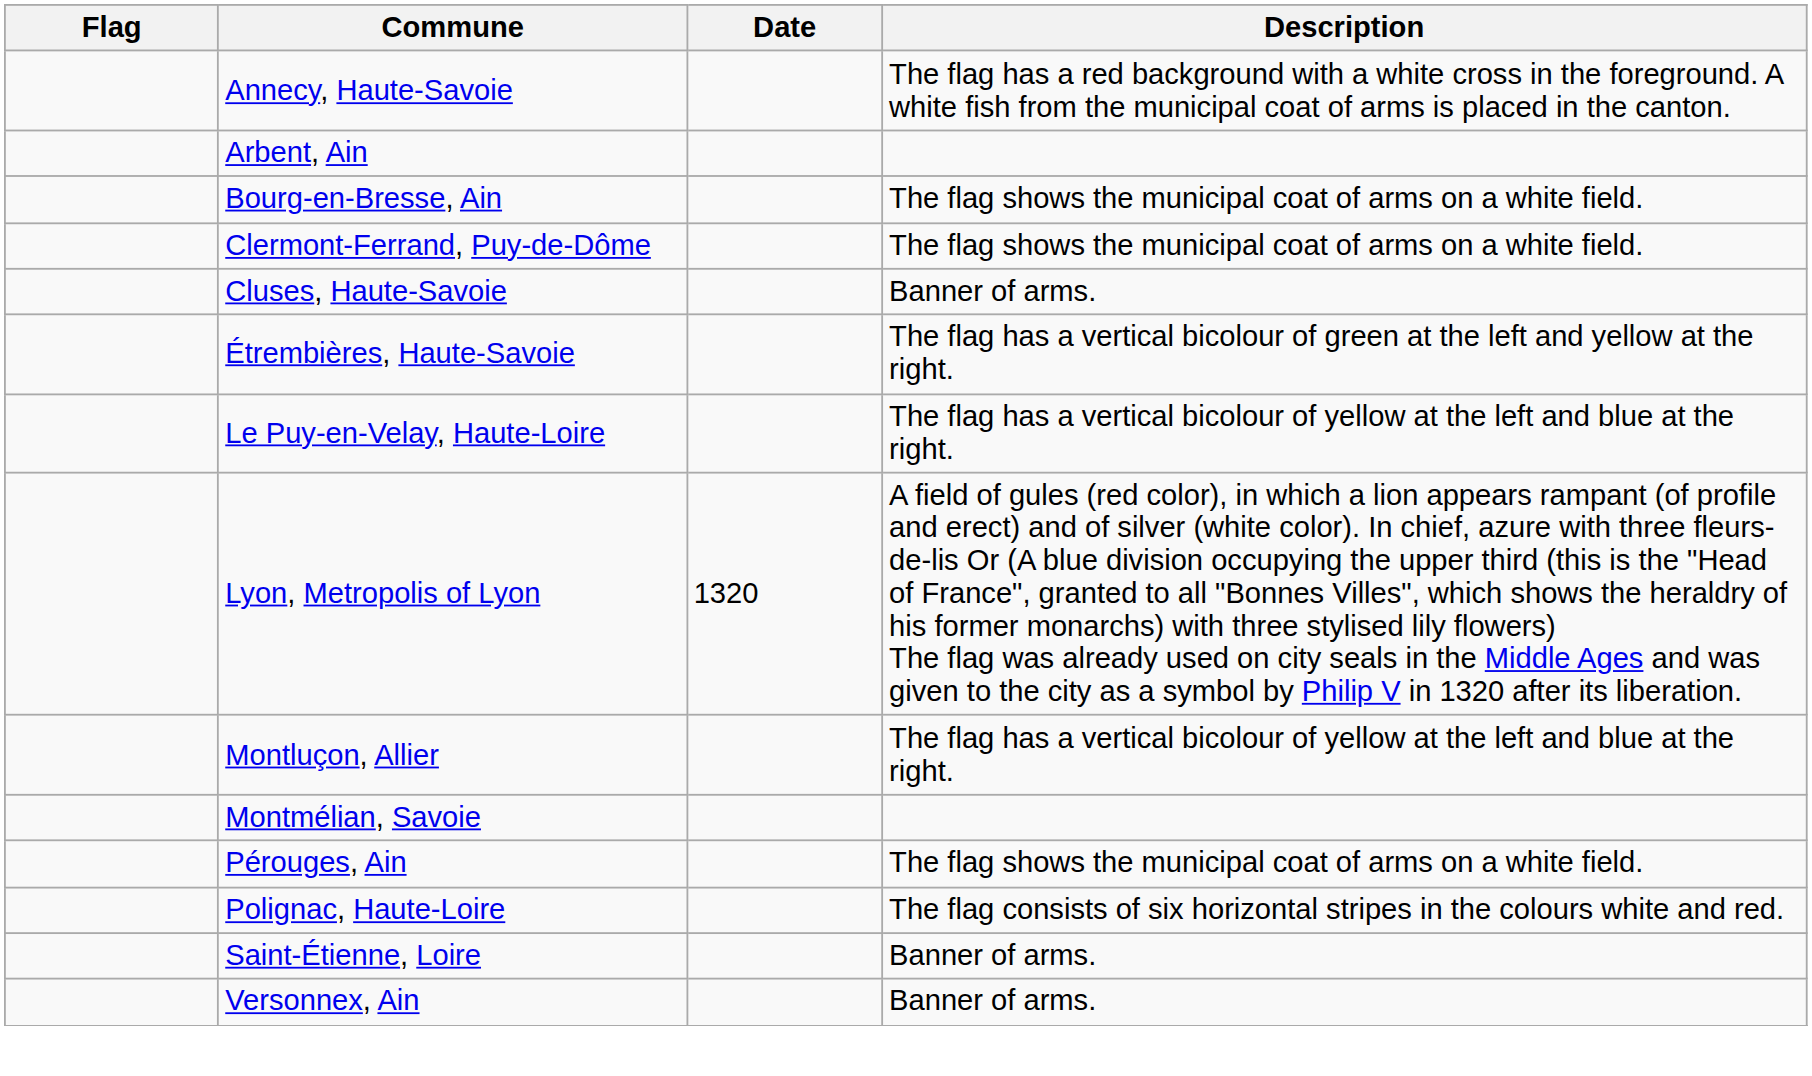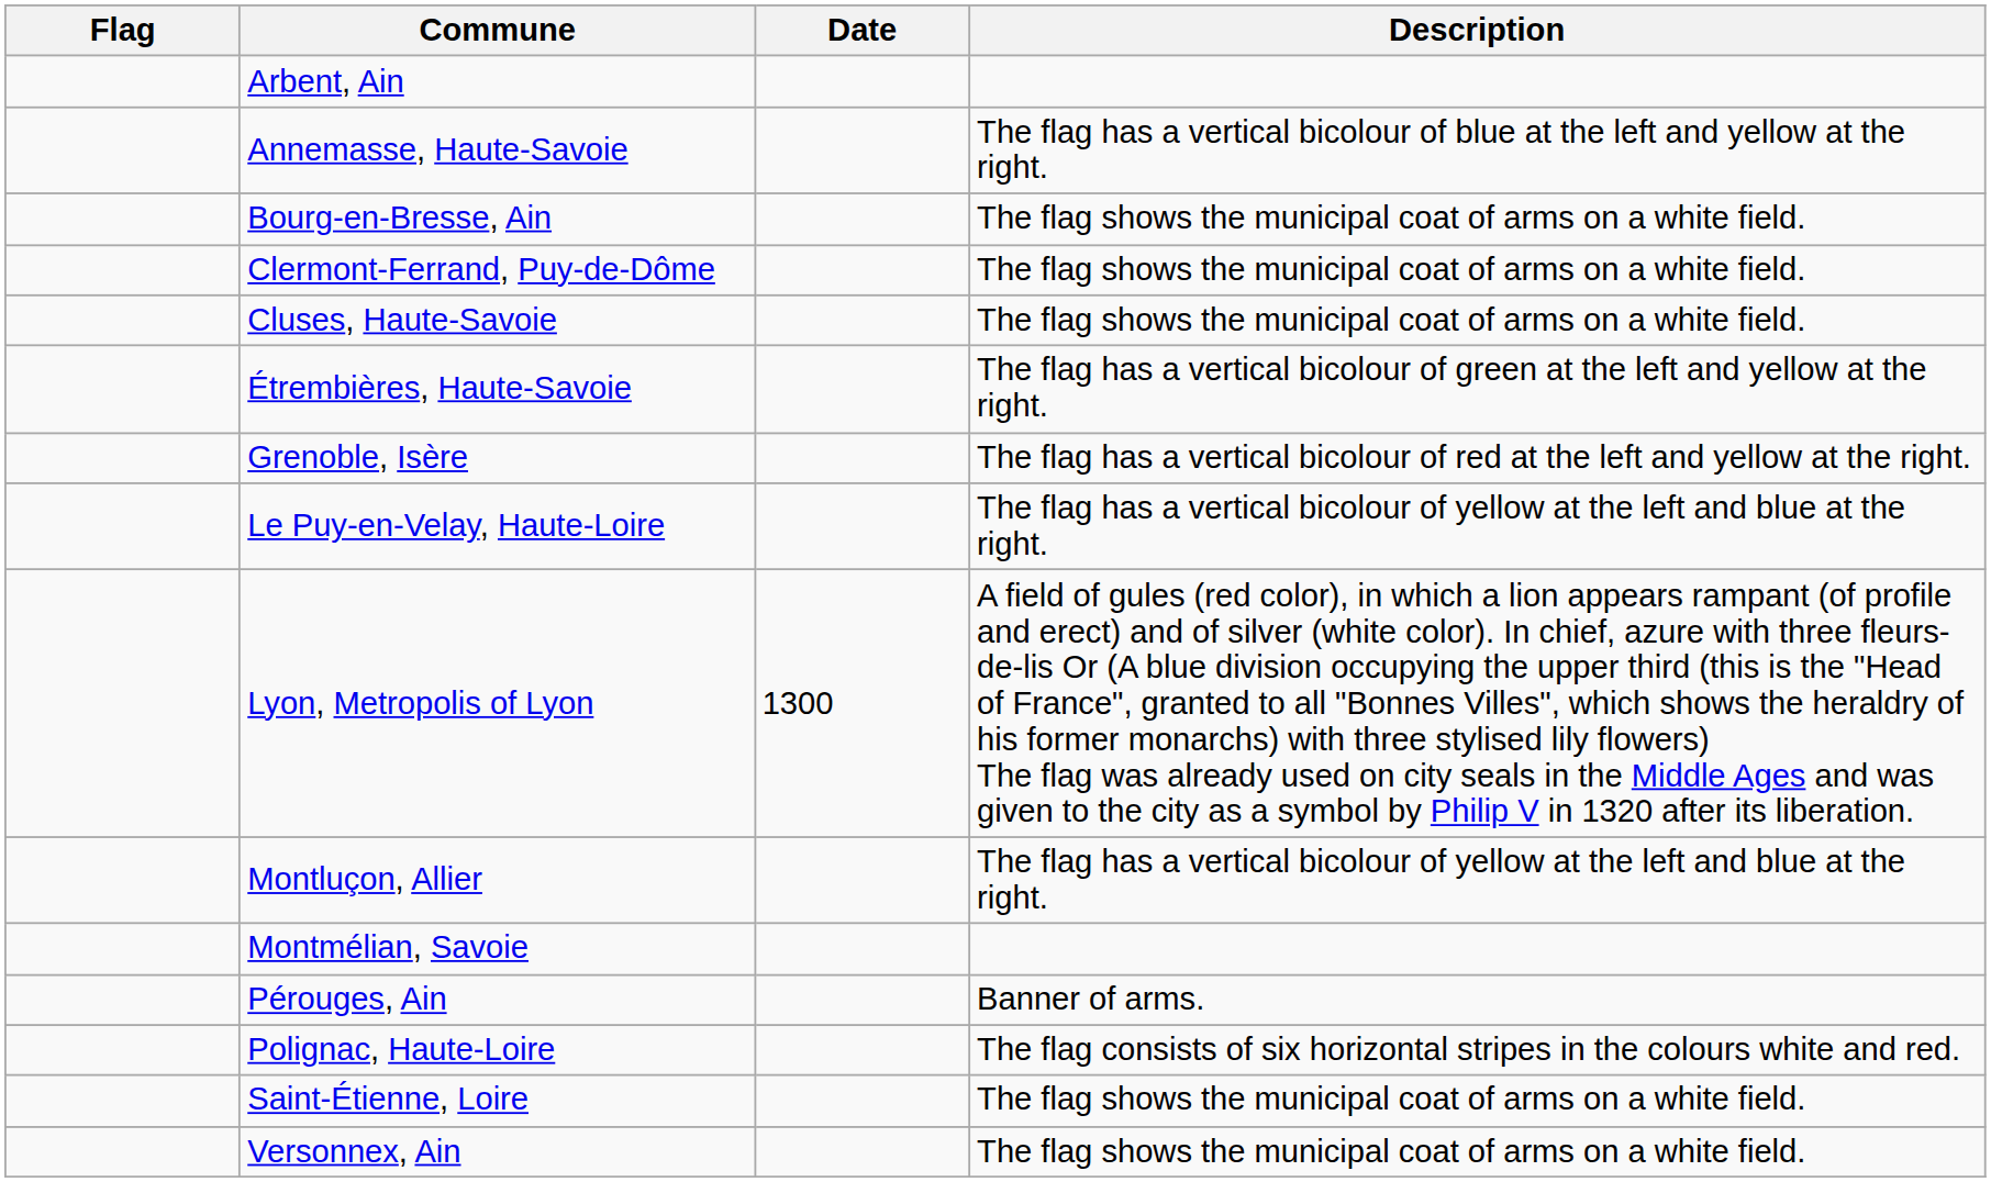- row: Annecy, Haute-Savoie | The flag has a red background with a white cross in the foreground. A white fish from the municipal coat of arms is placed in the canton.
+ row: Annemasse, Haute-Savoie | The flag has a vertical bicolour of blue at the left and yellow at the right.
Cluses, Haute-Savoie | Description: Banner of arms. -> The flag shows the municipal coat of arms on a white field.
+ row: Grenoble, Isère | The flag has a vertical bicolour of red at the left and yellow at the right.
Lyon, Metropolis of Lyon | Date: 1320 -> 1300
Pérouges, Ain | Description: The flag shows the municipal coat of arms on a white field. -> Banner of arms.
Saint-Étienne, Loire | Description: Banner of arms. -> The flag shows the municipal coat of arms on a white field.
Versonnex, Ain | Description: Banner of arms. -> The flag shows the municipal coat of arms on a white field.
